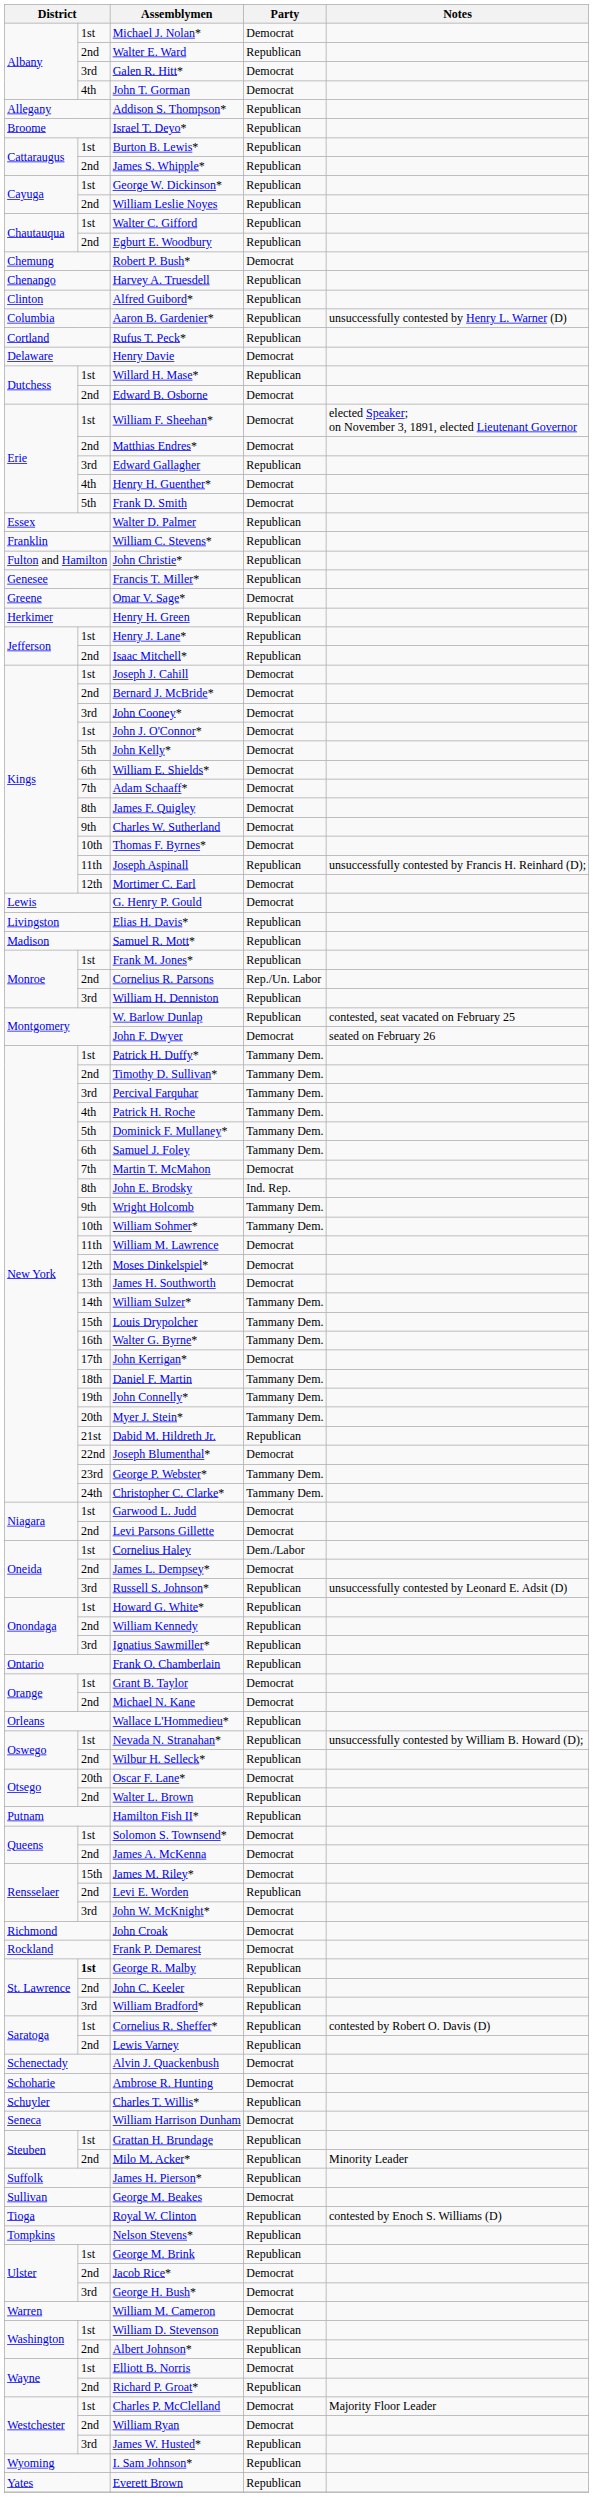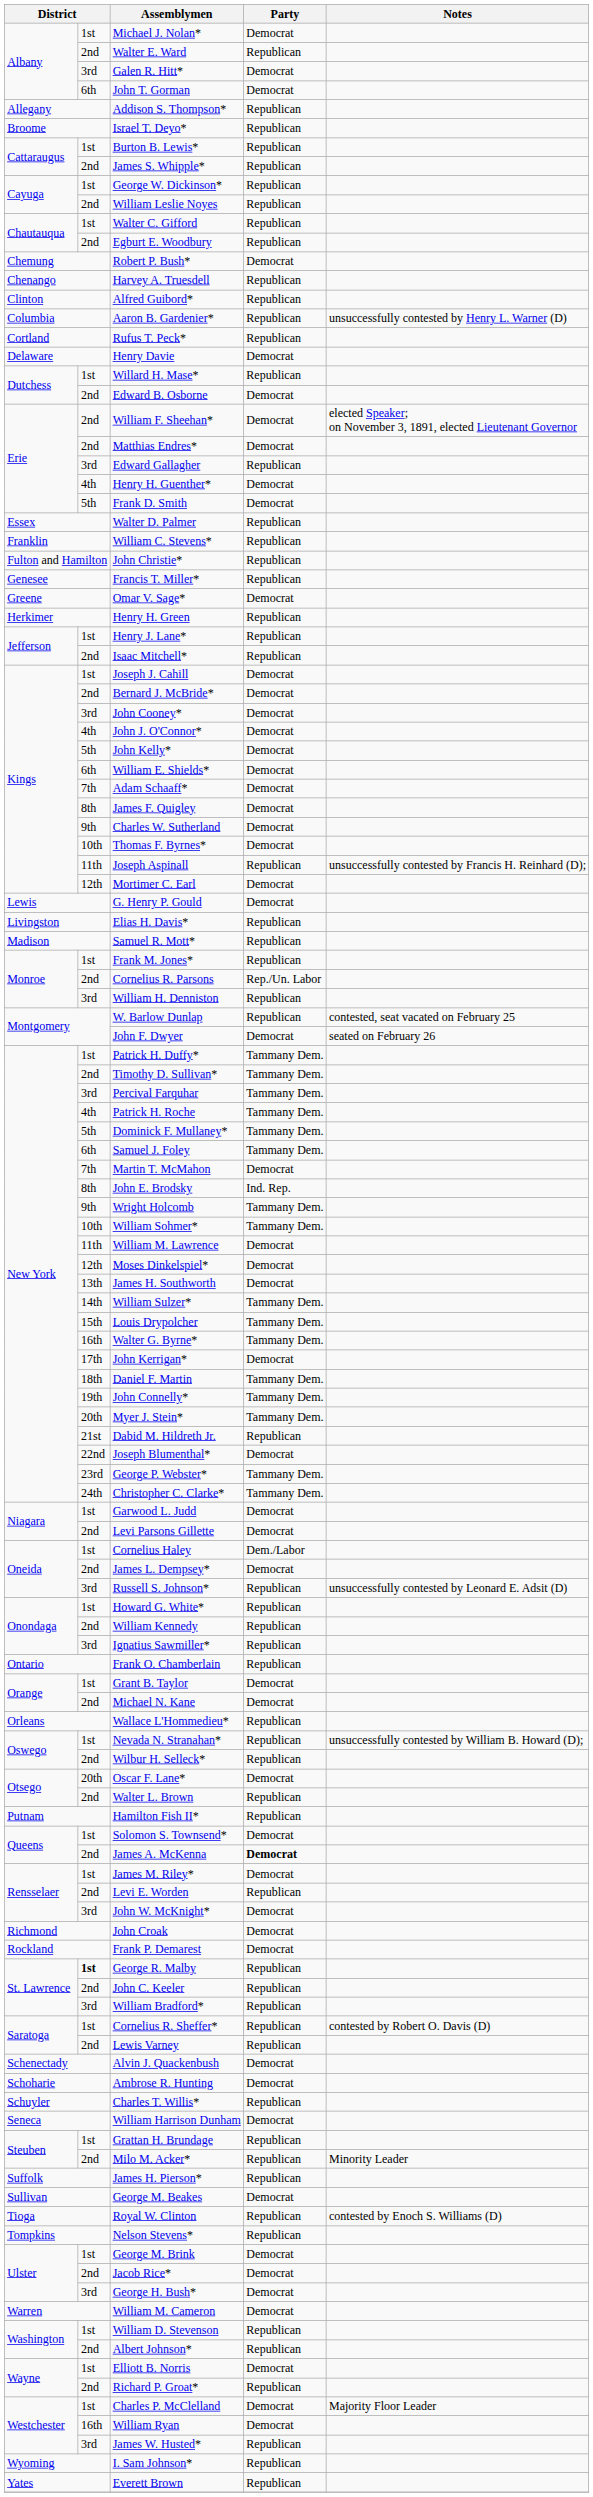John T. Gorman | column 2: 4th -> 6th
William F. Sheehan* | column 2: 1st -> 2nd
John J. O'Connor* | column 2: 1st -> 4th
James A. McKenna | Party: normal -> bold
James M. Riley* | column 2: 15th -> 1st
George M. Brink | Party: Republican -> Democrat
William Ryan | column 2: 2nd -> 16th
